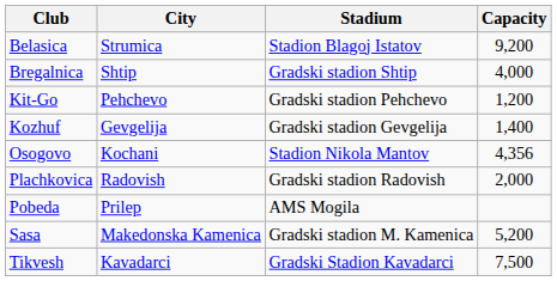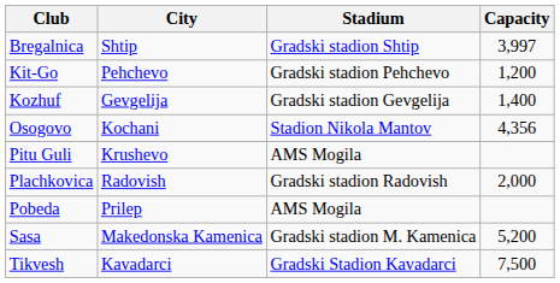- row: Belasica | Strumica | Stadion Blagoj Istatov | 9,200
Bregalnica | Capacity: 4,000 -> 3,997
+ row: Pitu Guli | Krushevo | AMS Mogila
